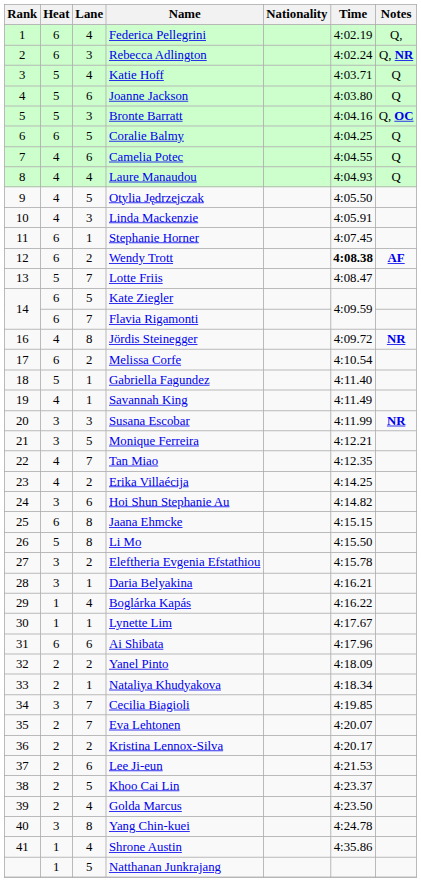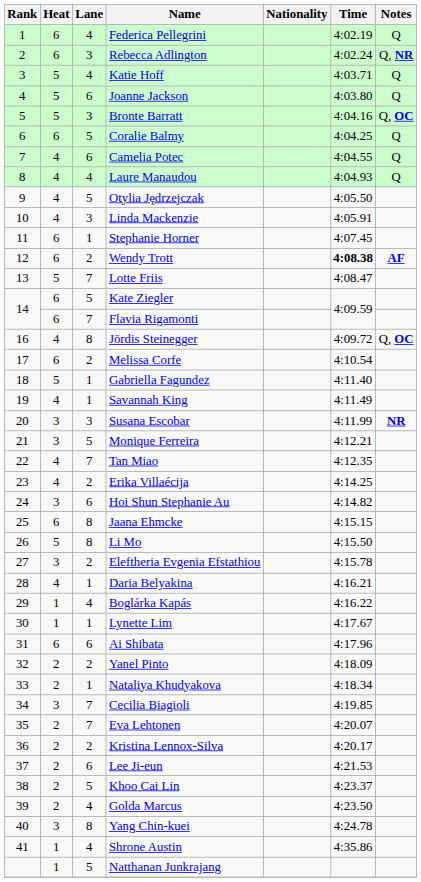Federica Pellegrini | Notes: Q, -> Q
Jördis Steinegger | Notes: NR -> Q, OC
Daria Belyakina | Heat: 3 -> 4
